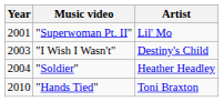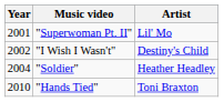"I Wish I Wasn't" | Year: 2003 -> 2002
